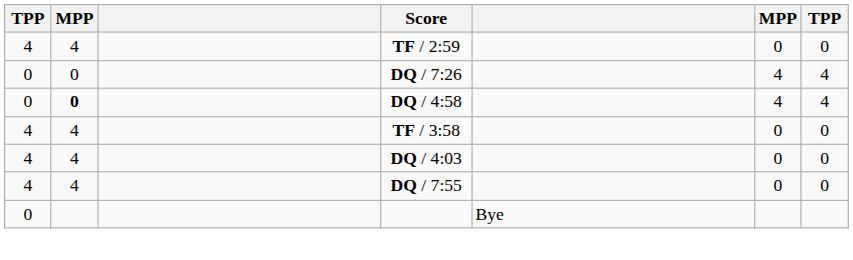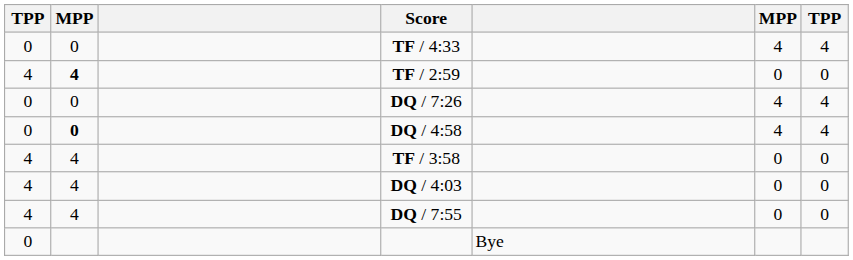+ row: 0 | 0 | TF / 4:33 | 4 | 4
TF / 2:59 | column 2: normal -> bold
